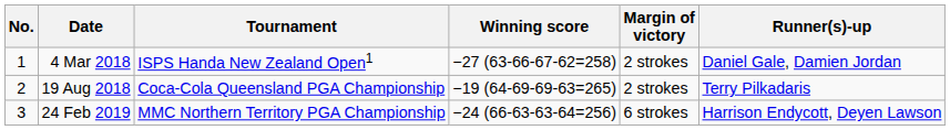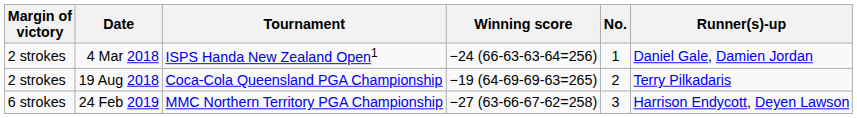columns swapped: No. <-> Margin of victory
4 Mar 2018 | Winning score: −27 (63-66-67-62=258) -> −24 (66-63-63-64=256)
24 Feb 2019 | Winning score: −24 (66-63-63-64=256) -> −27 (63-66-67-62=258)
